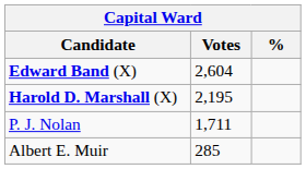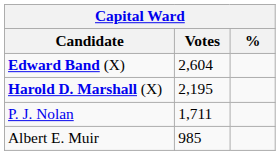Albert E. Muir | Votes: 285 -> 985
